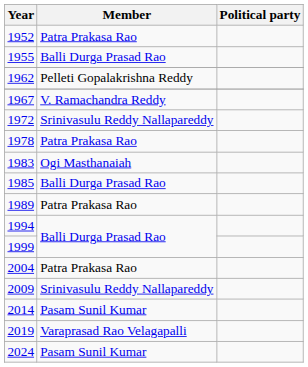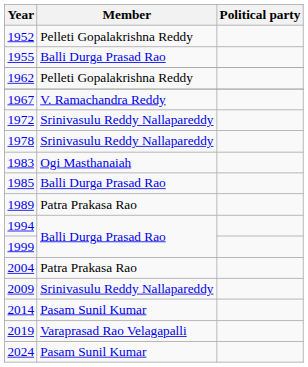1952 | Member: Patra Prakasa Rao -> Pelleti Gopalakrishna Reddy
1978 | Member: Patra Prakasa Rao -> Srinivasulu Reddy Nallapareddy
